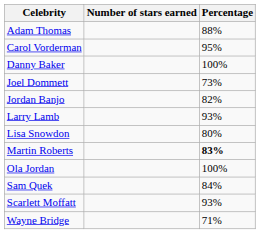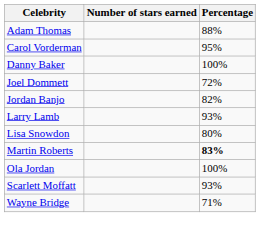Joel Dommett | Percentage: 73% -> 72%
- row: Sam Quek | 84%
